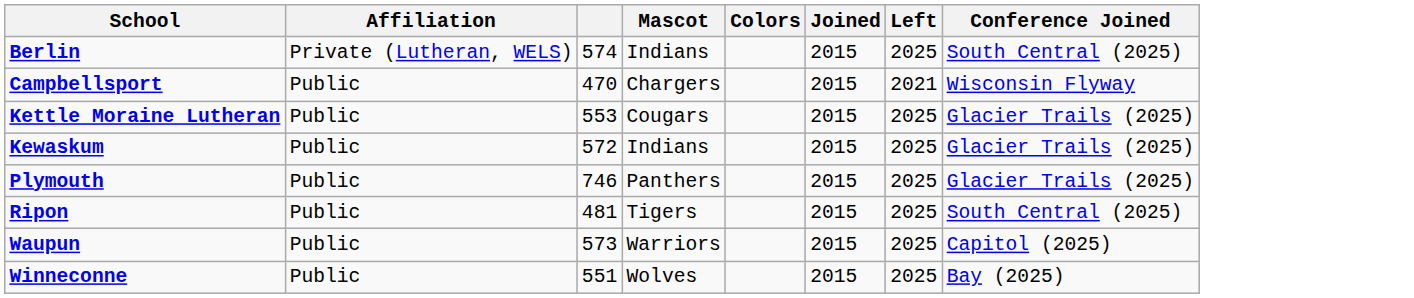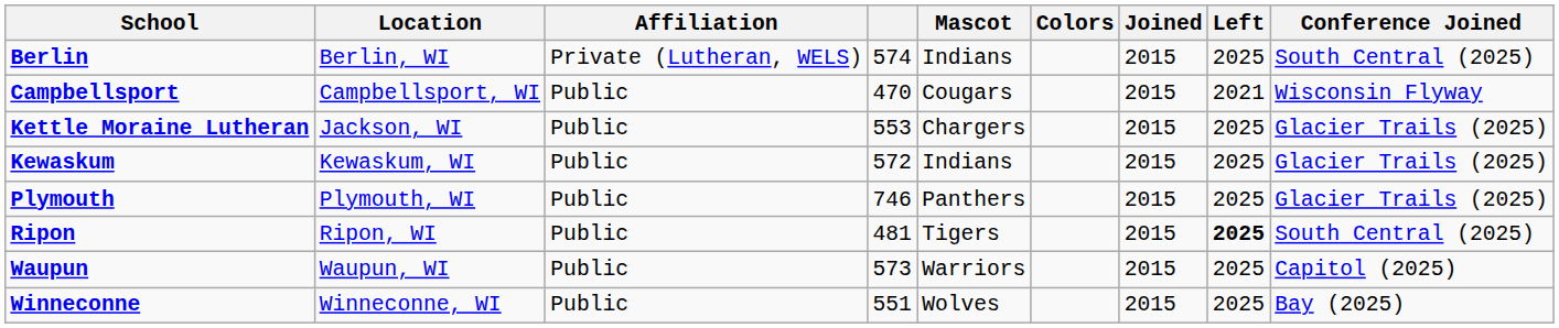+ column: Location | Berlin, WI | Campbellsport, WI | Jackson, WI | Kewaskum, WI | Plymouth, WI | Ripon, WI | Waupun, WI | Winneconne, WI
Campbellsport | Mascot: Chargers -> Cougars
Kettle Moraine Lutheran | Mascot: Cougars -> Chargers
Ripon | Left: normal -> bold
